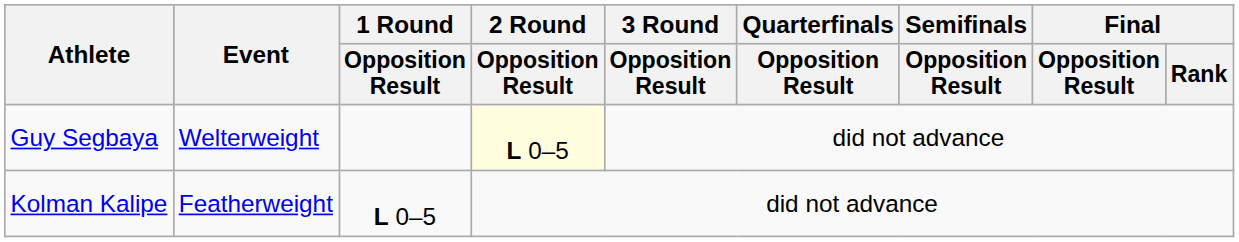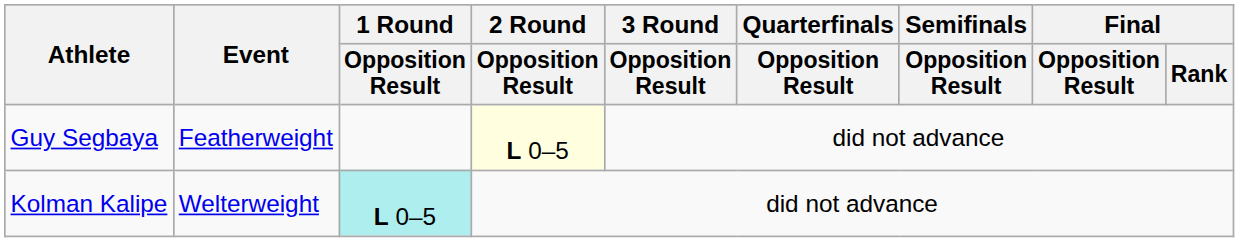Guy Segbaya | Event: Welterweight -> Featherweight
Kolman Kalipe | Event: Featherweight -> Welterweight
Kolman Kalipe | 1 Round / Opposition Result: no background -> paleturquoise background
